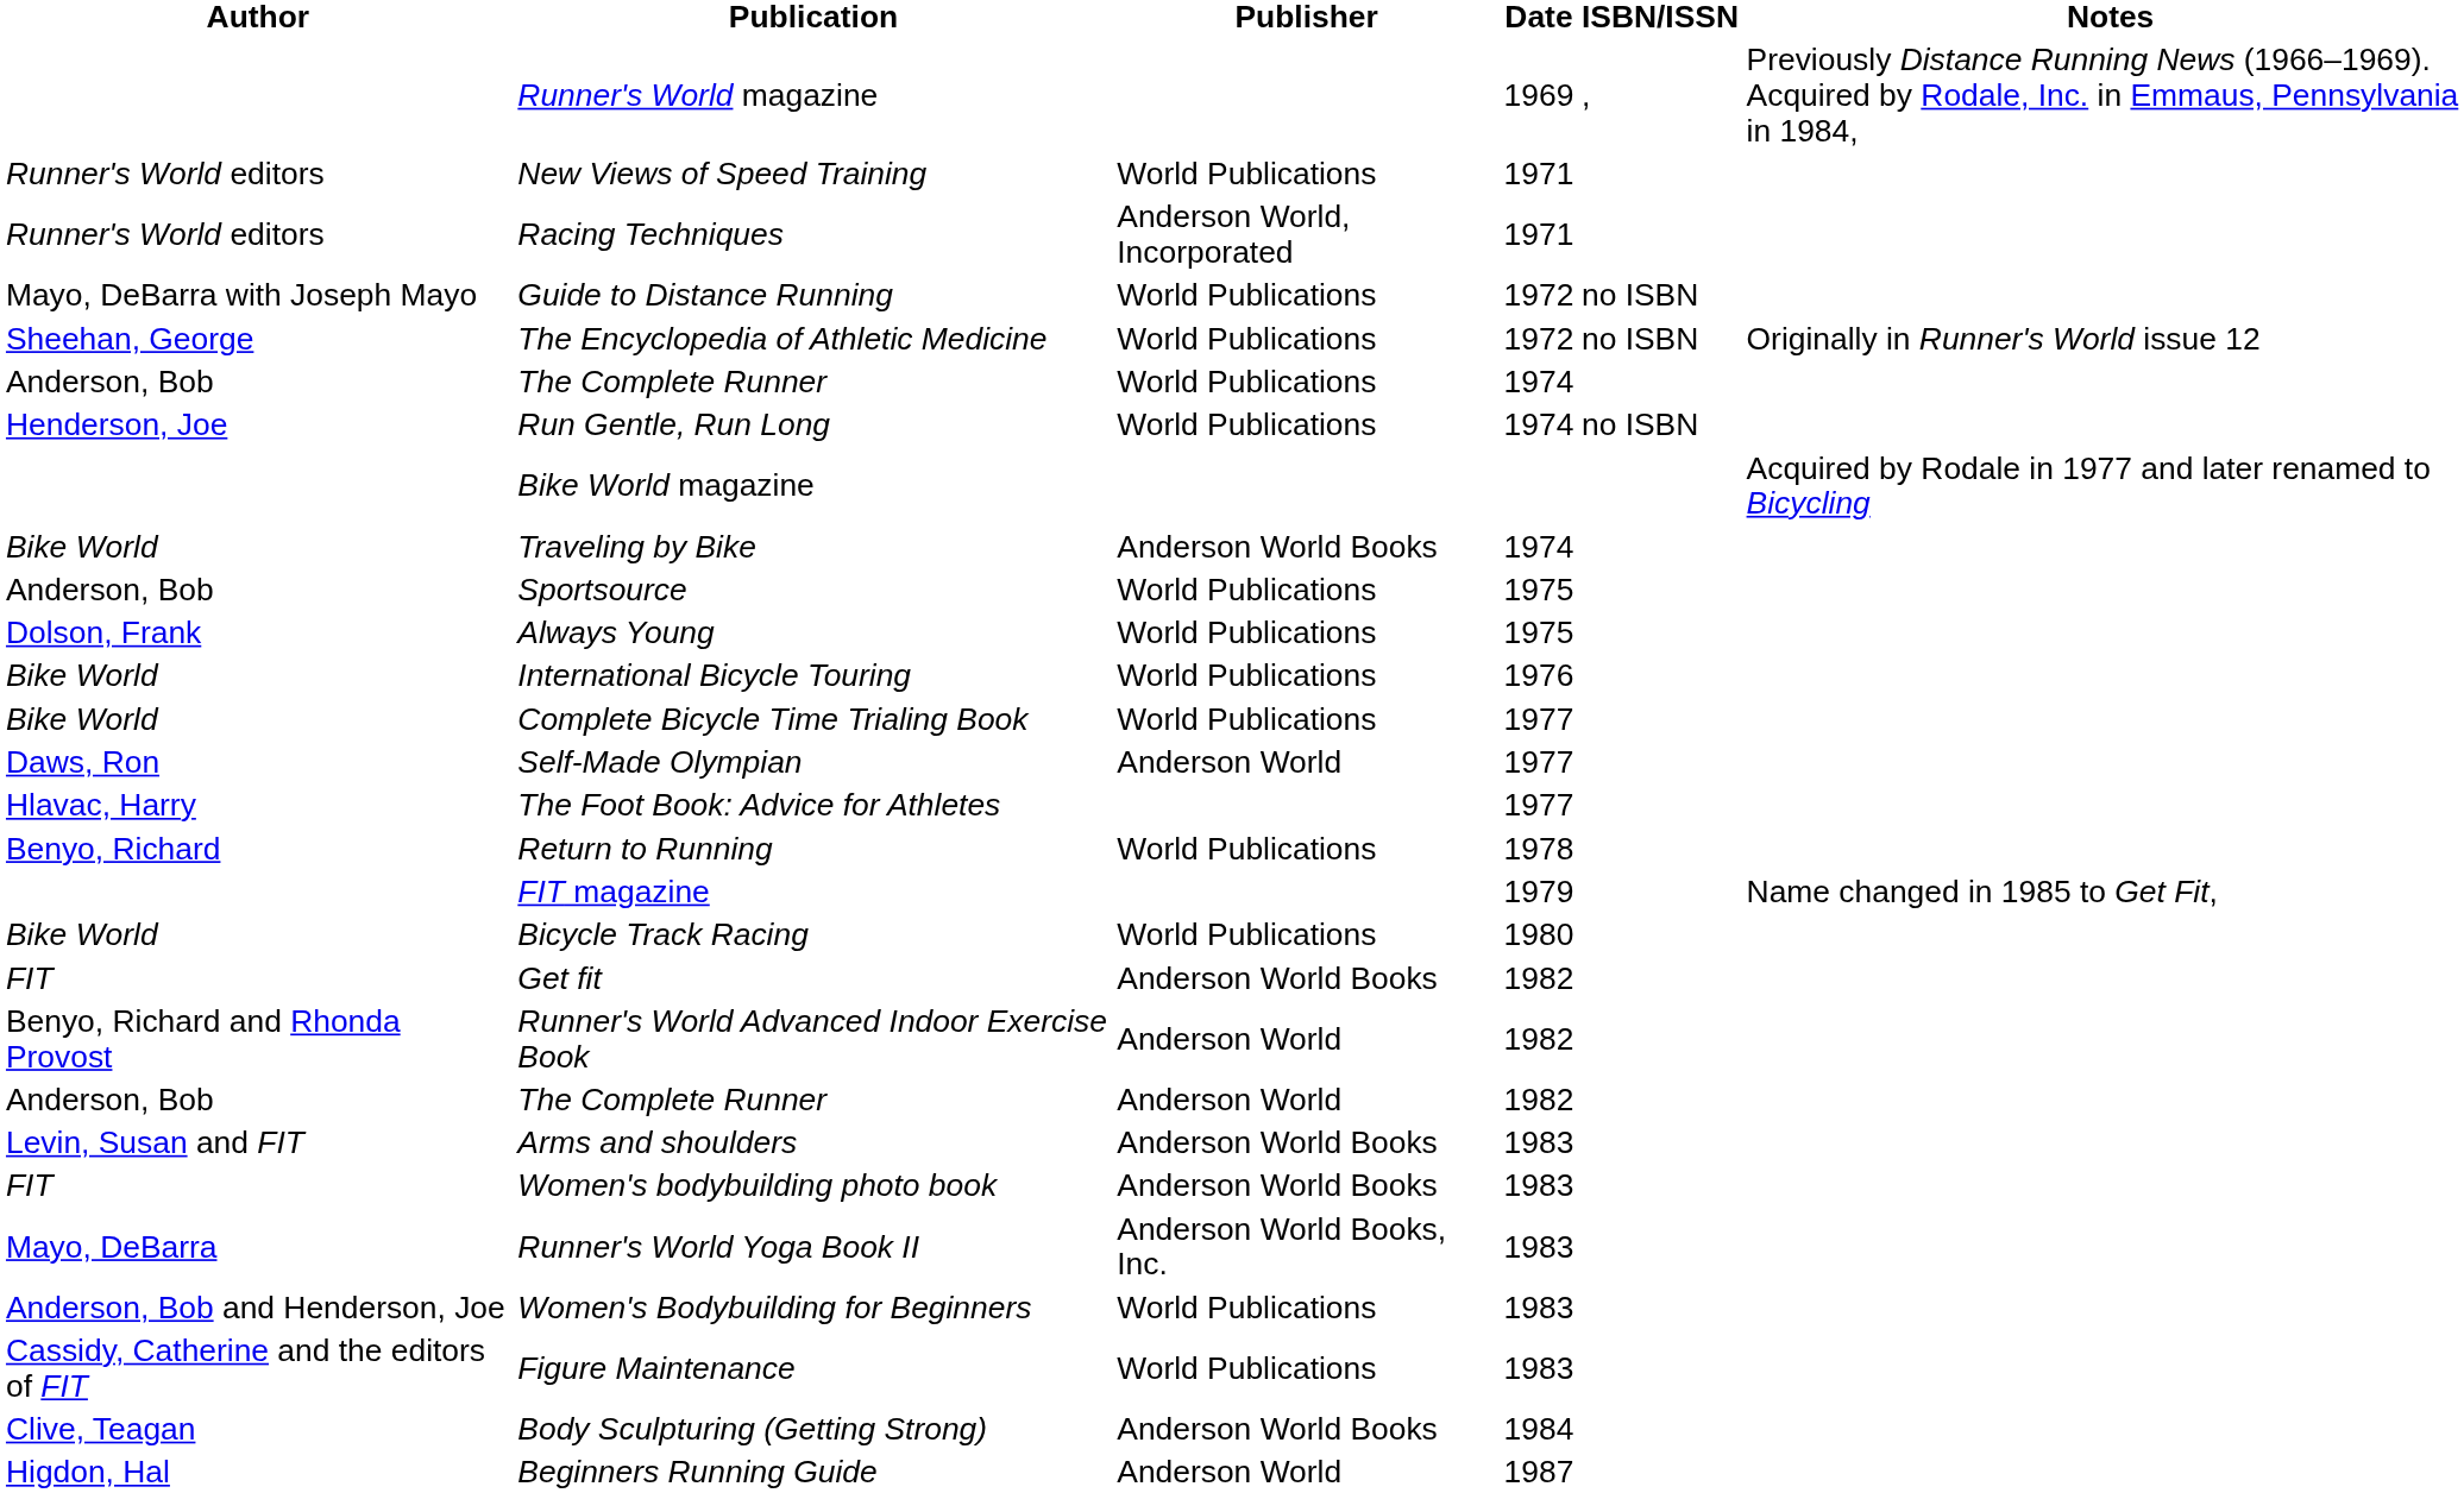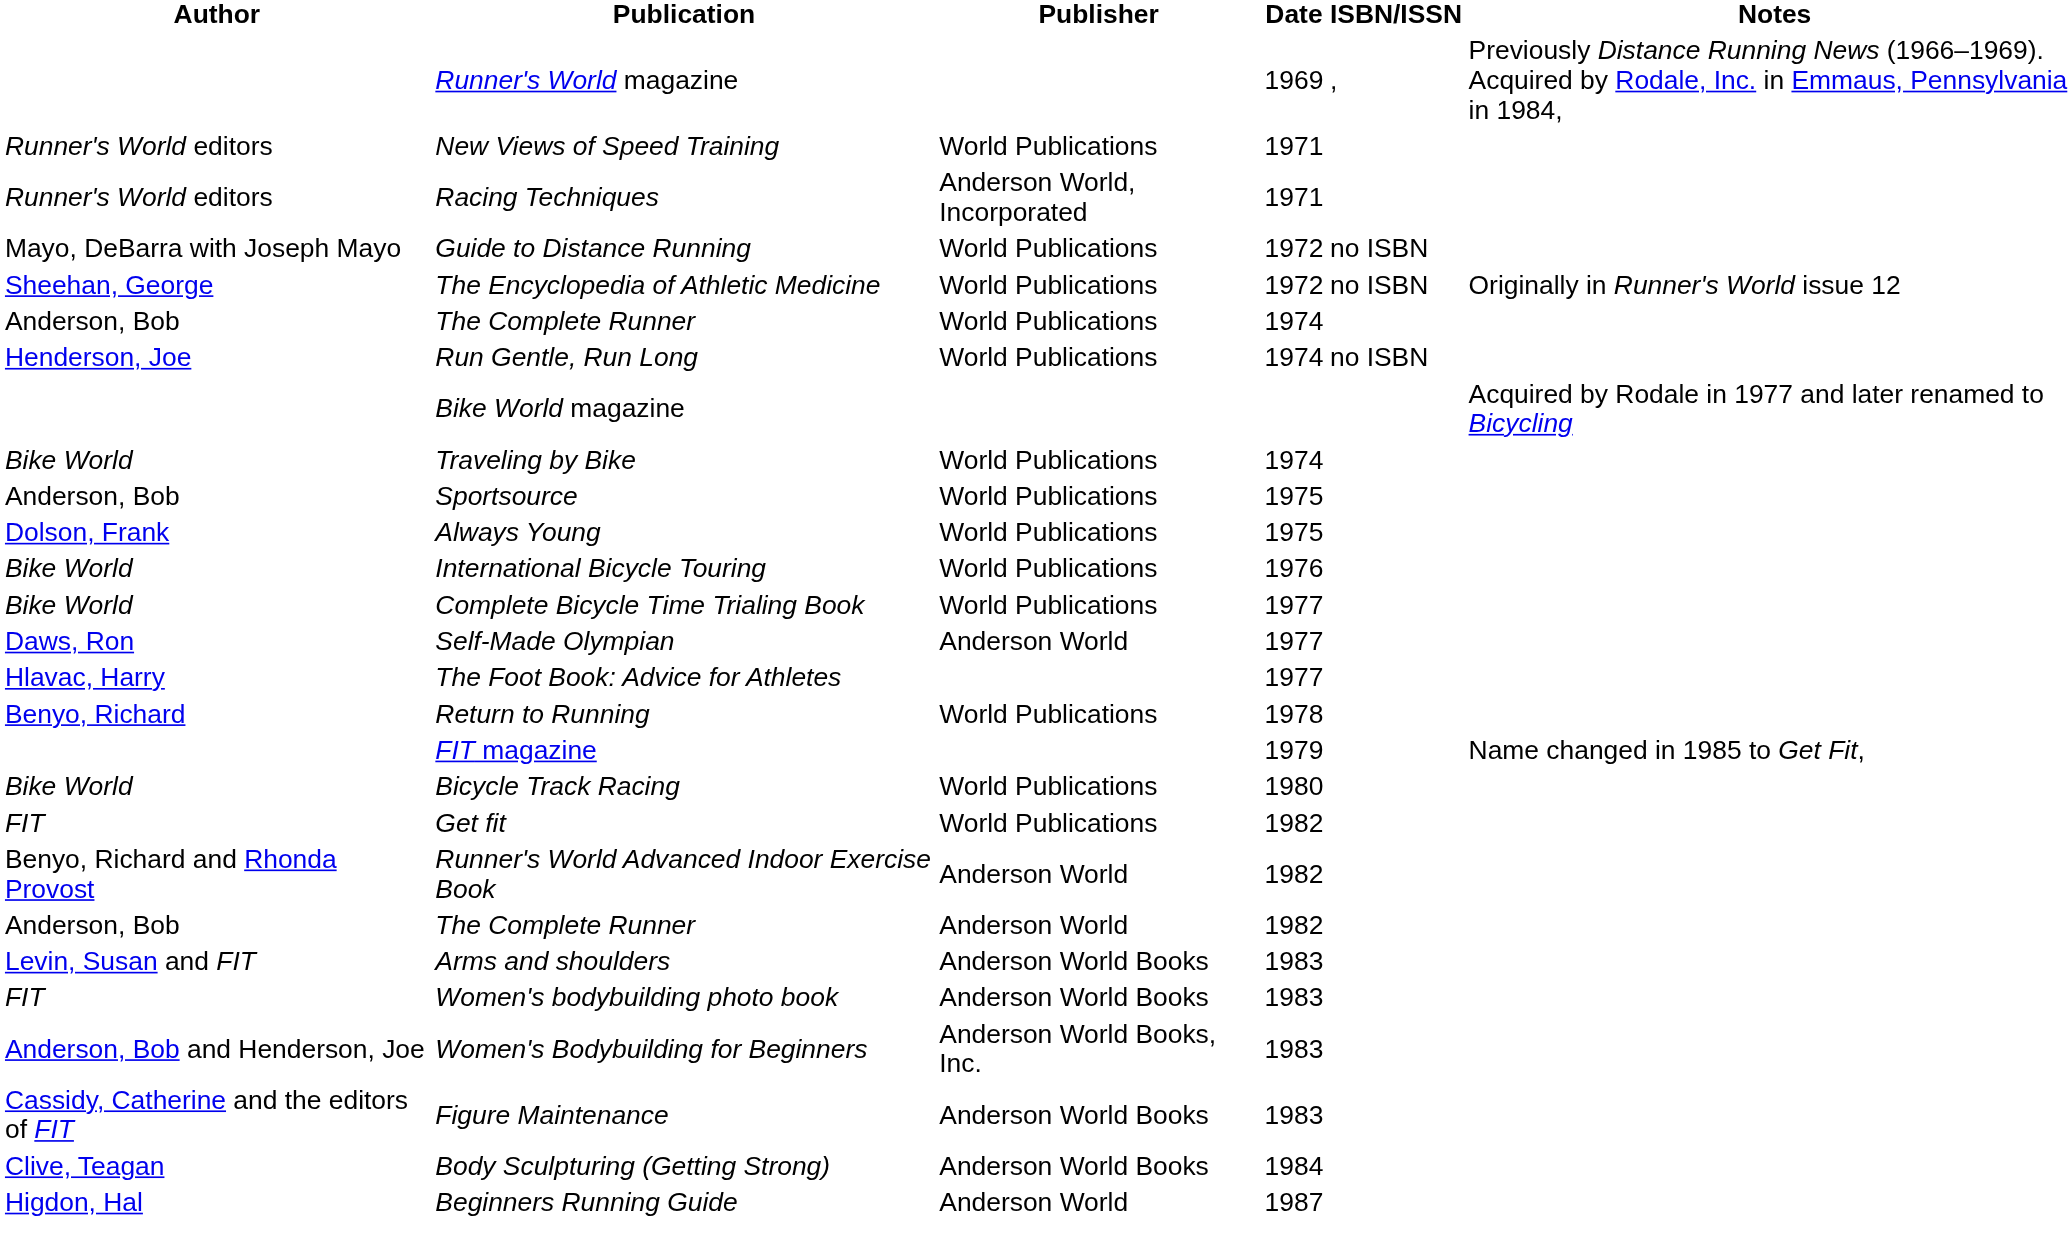Traveling by Bike | Publisher: Anderson World Books -> World Publications
Get fit | Publisher: Anderson World Books -> World Publications
- row: Mayo, DeBarra | Runner's World Yoga Book II | Anderson World Books, Inc. | 1983
Women's Bodybuilding for Beginners | Publisher: World Publications -> Anderson World Books, Inc.
Figure Maintenance | Publisher: World Publications -> Anderson World Books
